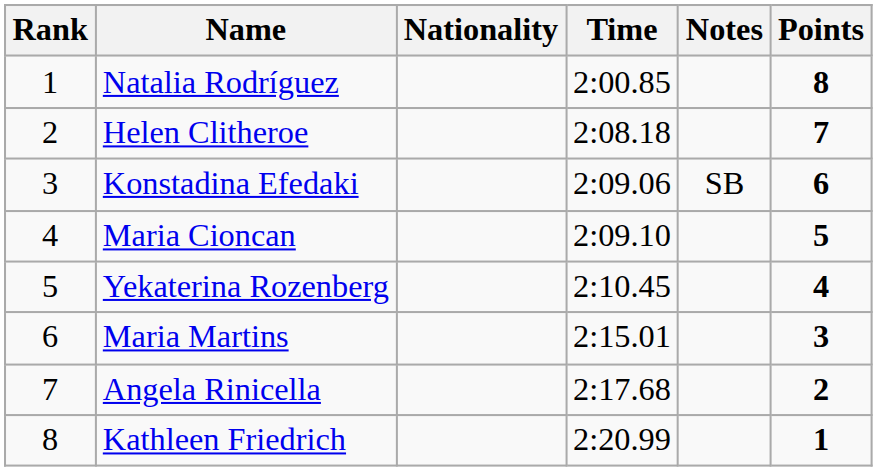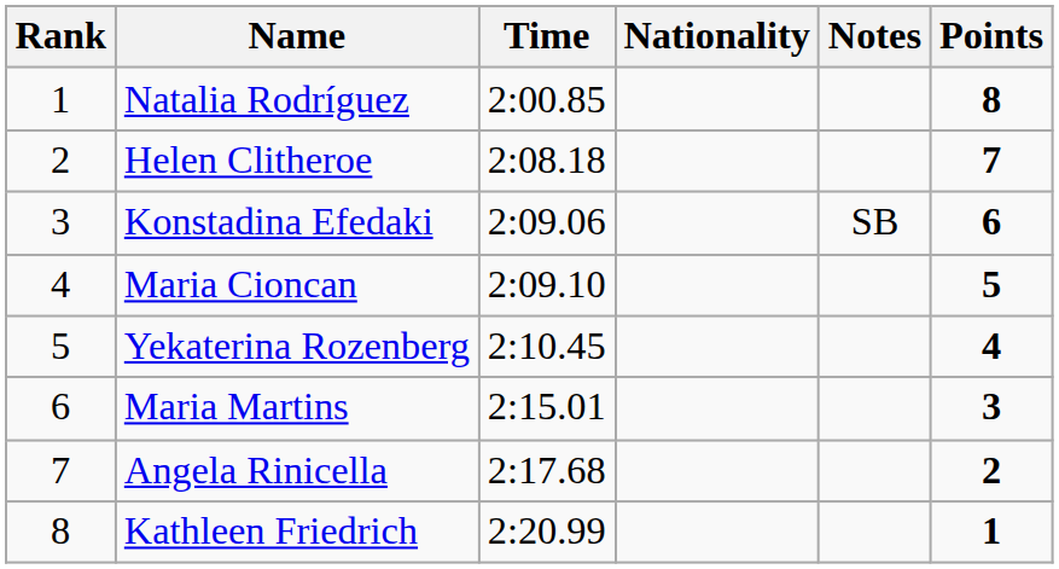columns swapped: Nationality <-> Time
